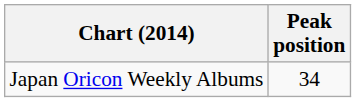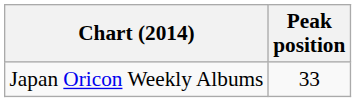Japan Oricon Weekly Albums | Peak position: 34 -> 33
